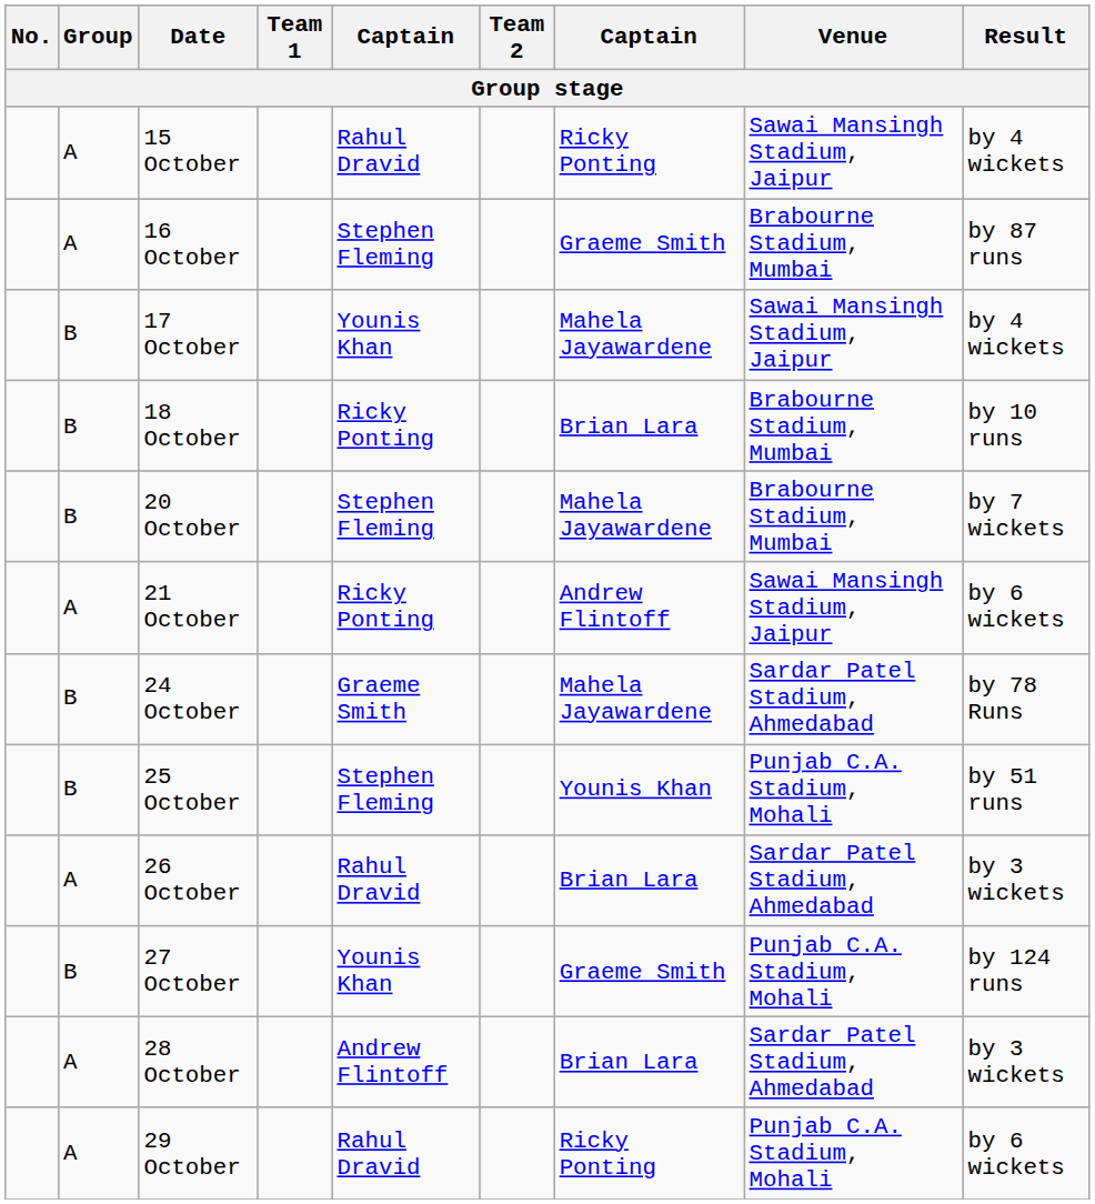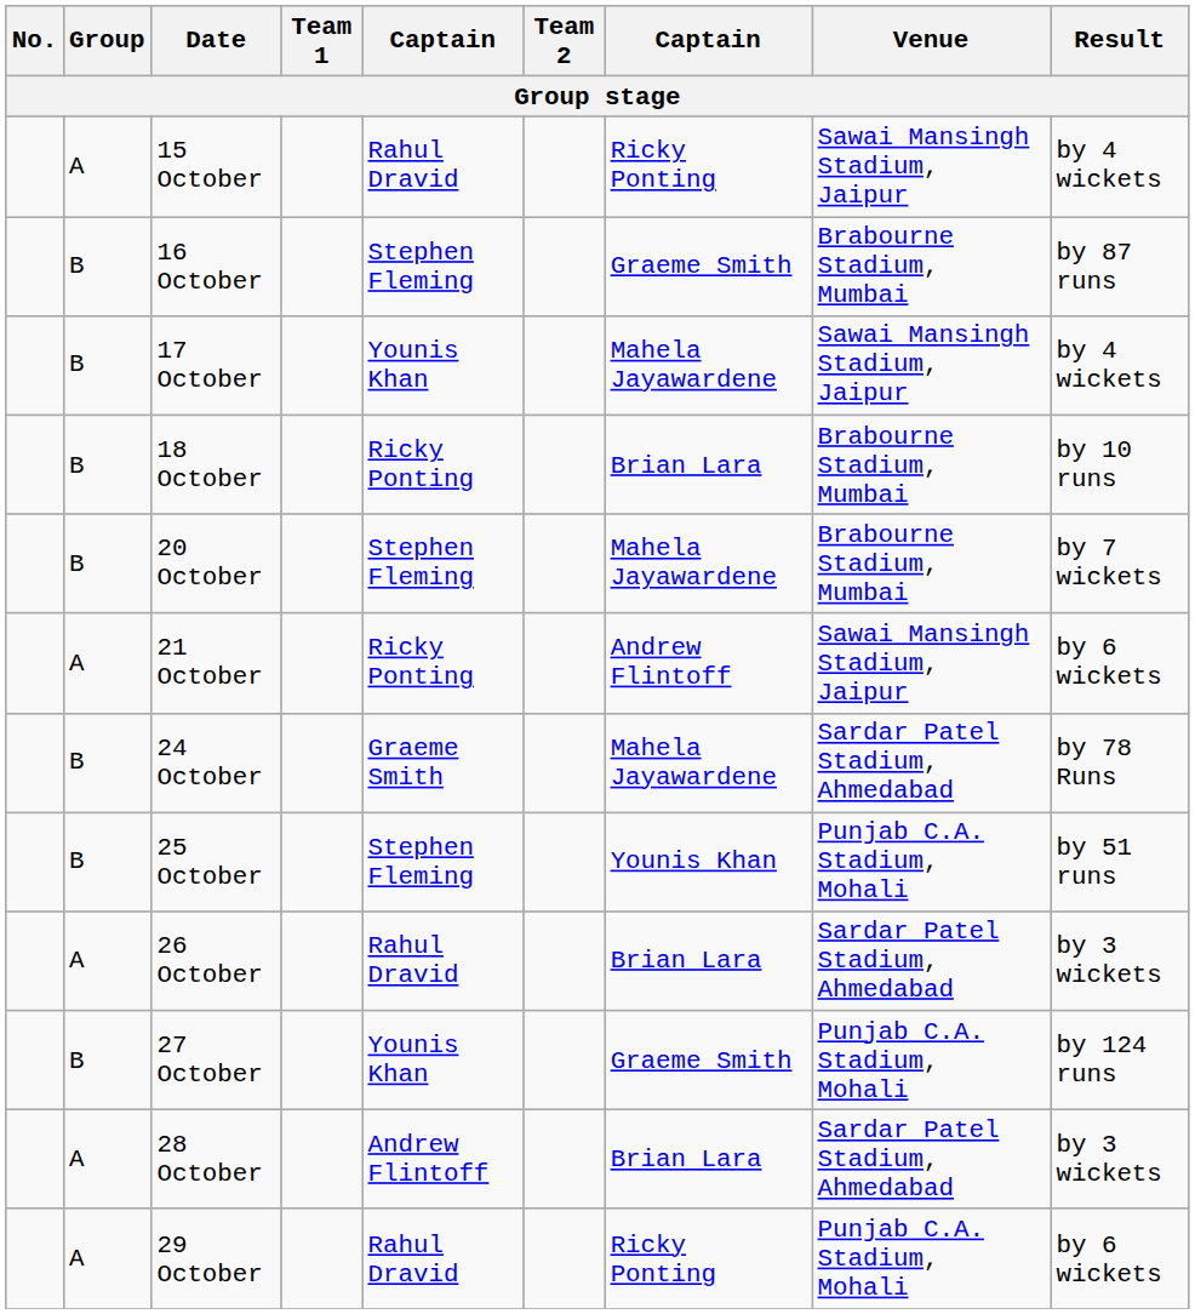16 October | Group: A -> B
